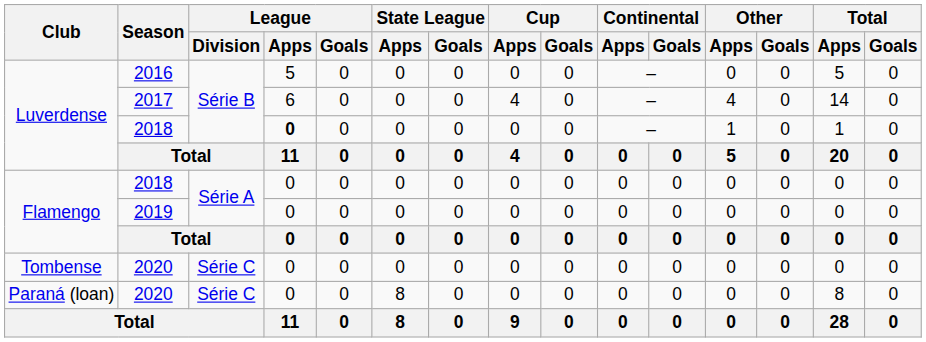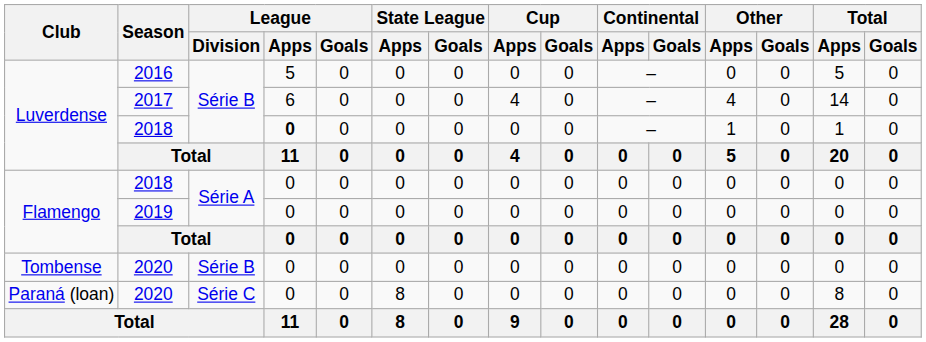Tombense / 2020 | League / Division: Série C -> Série B
